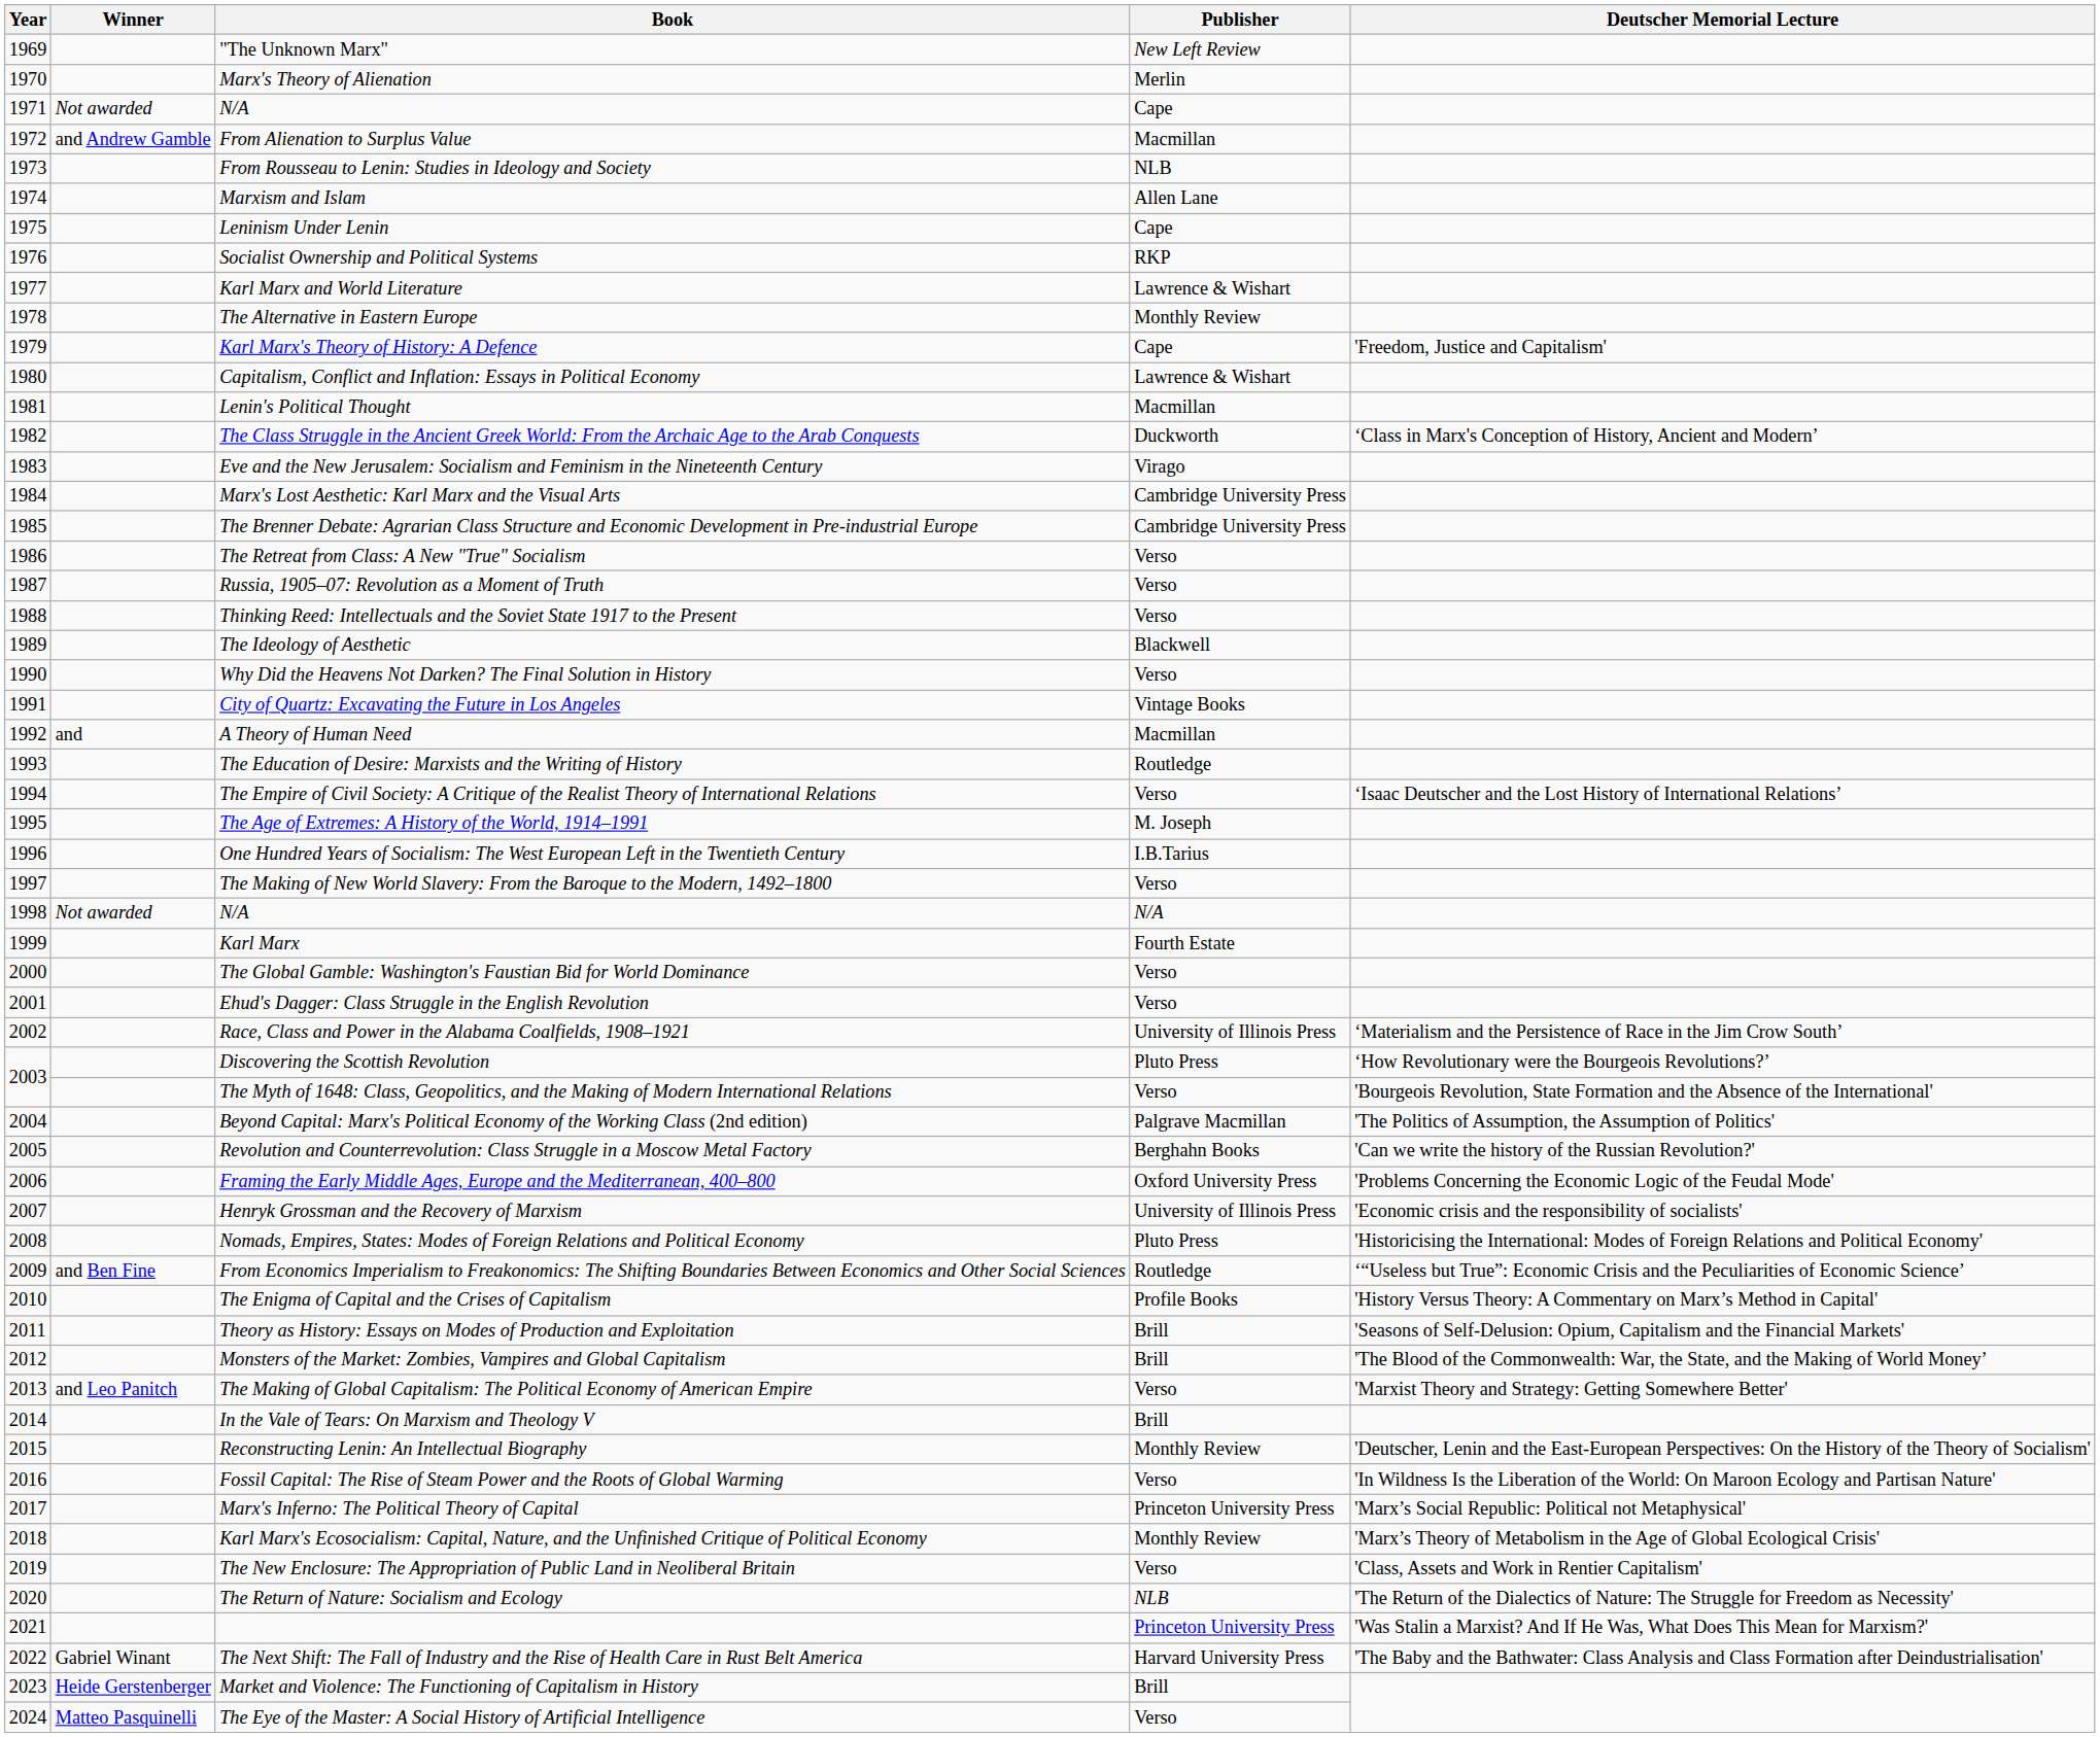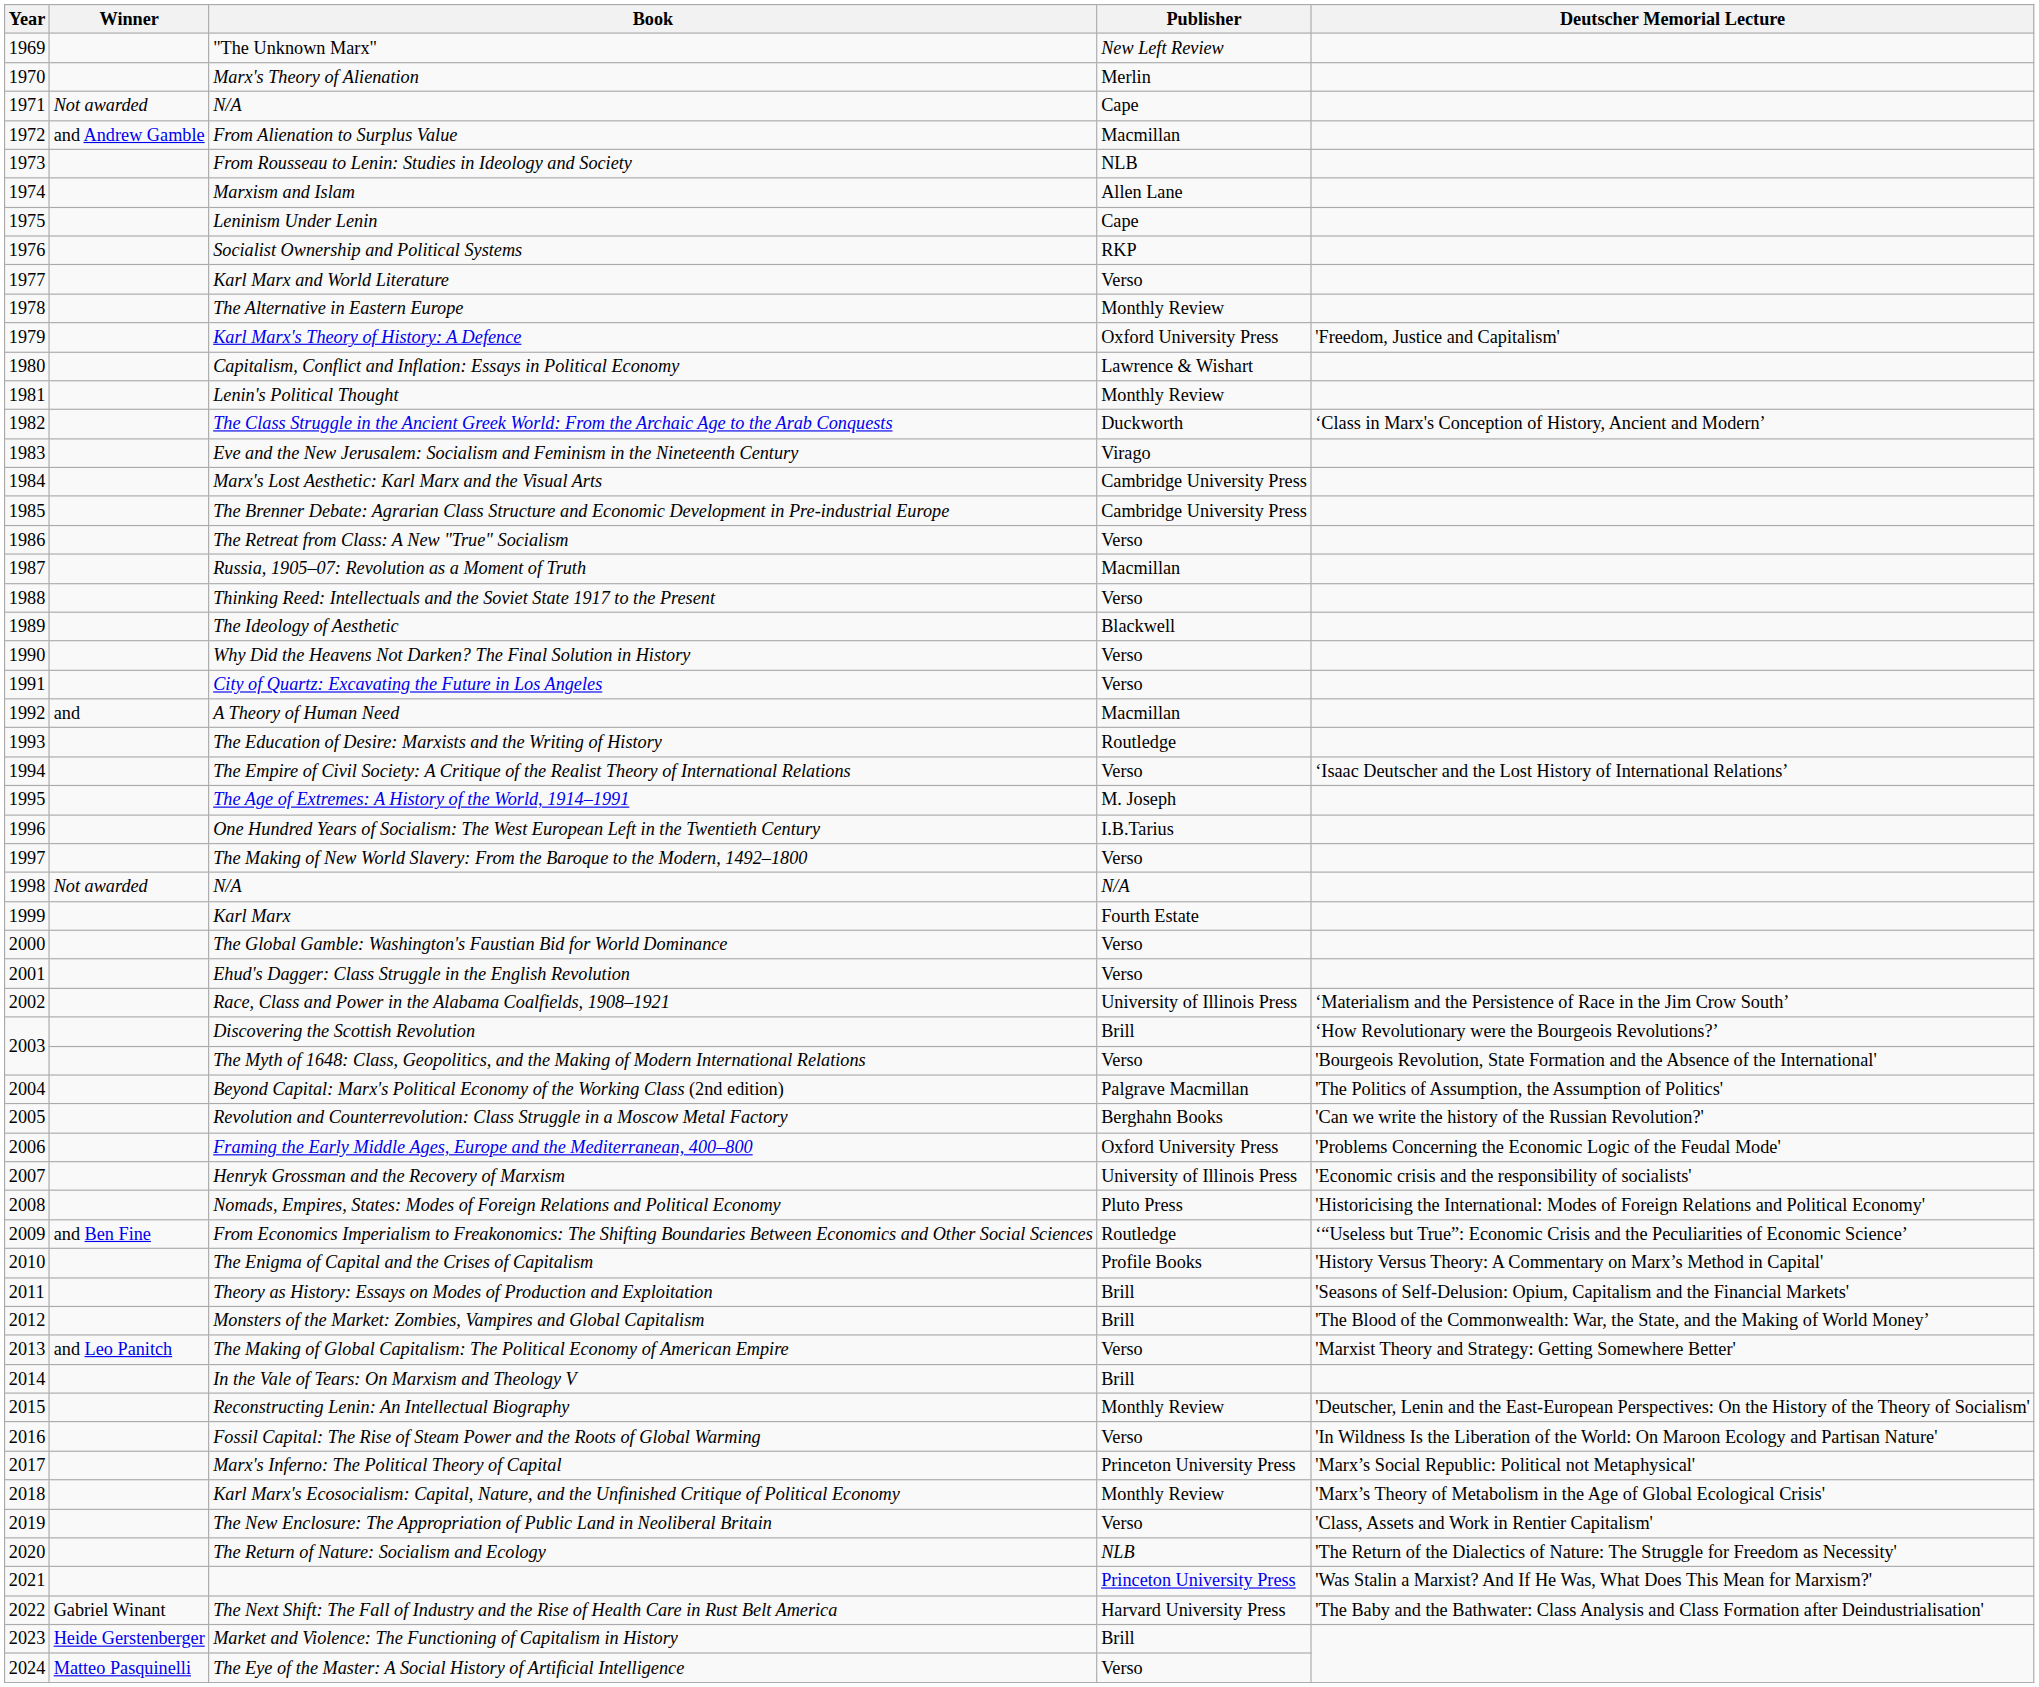Karl Marx and World Literature | Publisher: Lawrence & Wishart -> Verso
Karl Marx's Theory of History: A Defence | Publisher: Cape -> Oxford University Press
Lenin's Political Thought | Publisher: Macmillan -> Monthly Review
Russia, 1905–07: Revolution as a Moment of Truth | Publisher: Verso -> Macmillan
City of Quartz: Excavating the Future in Los Angeles | Publisher: Vintage Books -> Verso
Discovering the Scottish Revolution | Publisher: Pluto Press -> Brill
